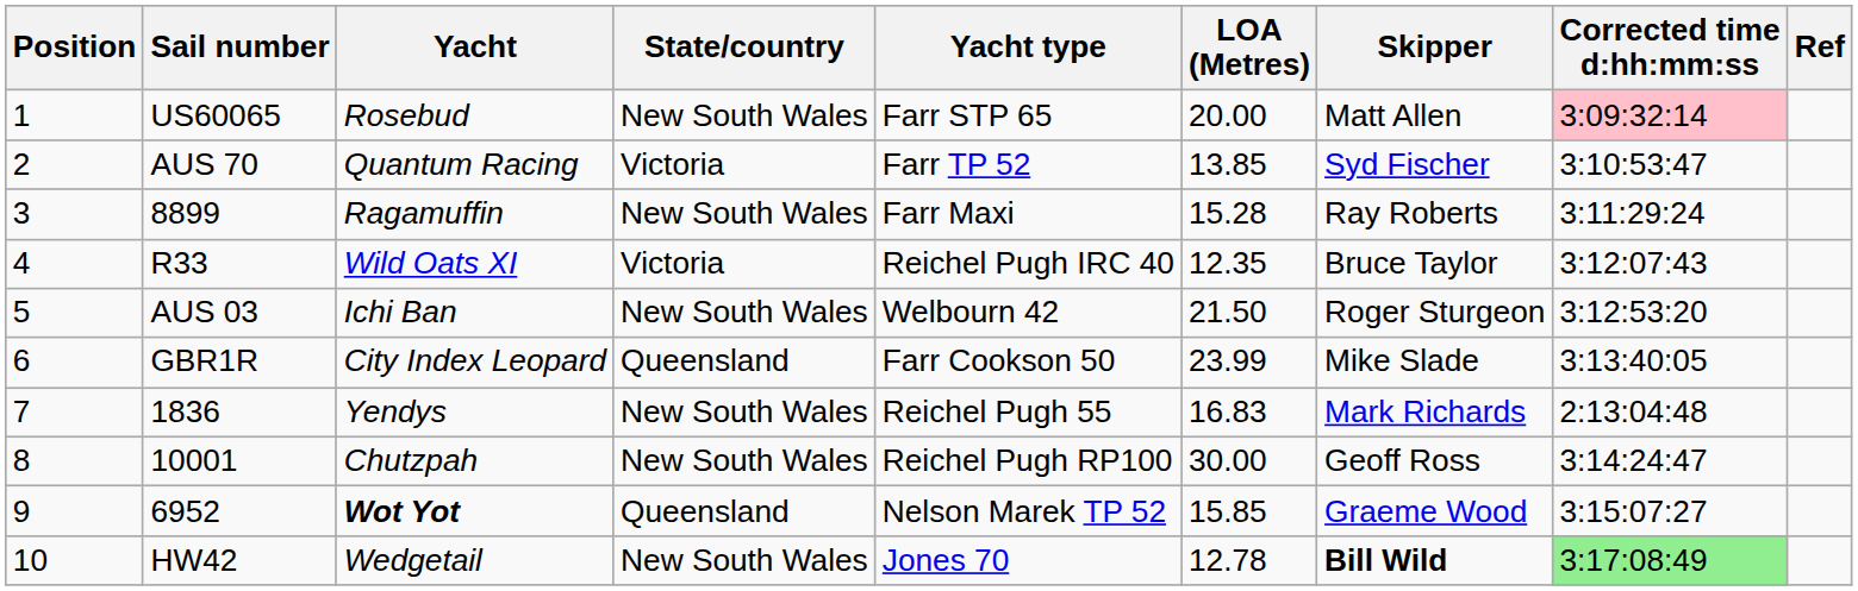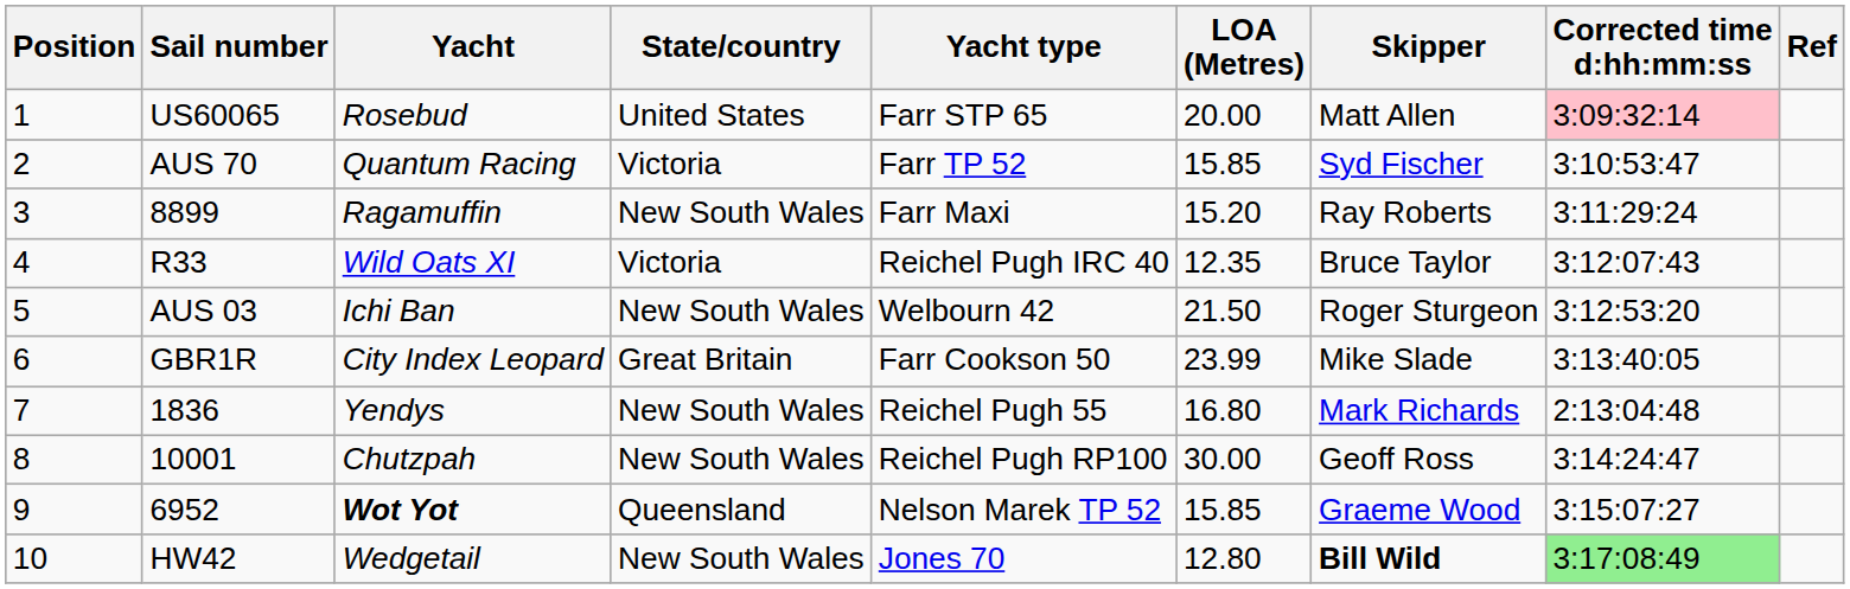US60065 | State/country: New South Wales -> United States
AUS 70 | LOA (Metres): 13.85 -> 15.85
8899 | LOA (Metres): 15.28 -> 15.20
GBR1R | State/country: Queensland -> Great Britain
1836 | LOA (Metres): 16.83 -> 16.80
HW42 | LOA (Metres): 12.78 -> 12.80
